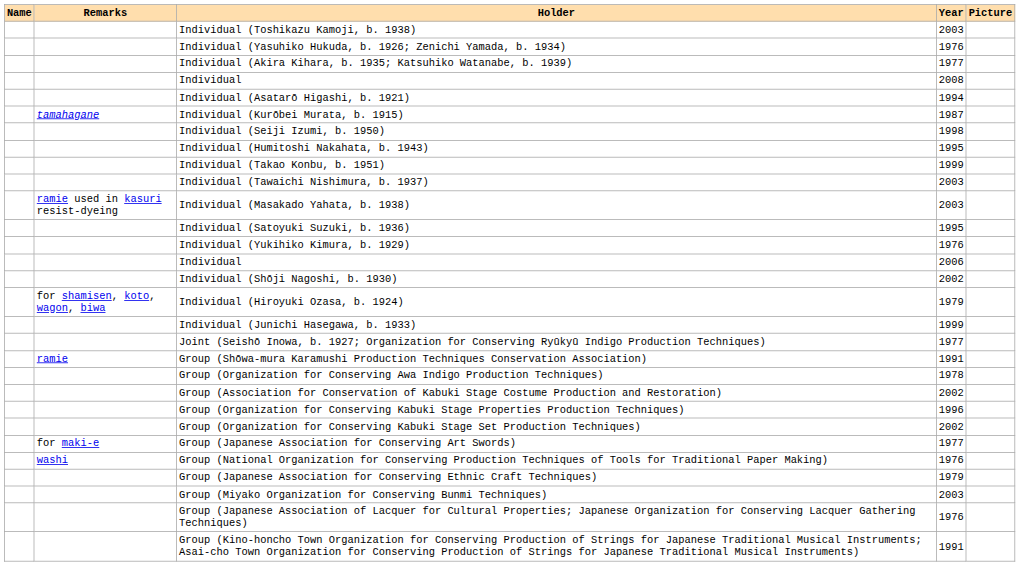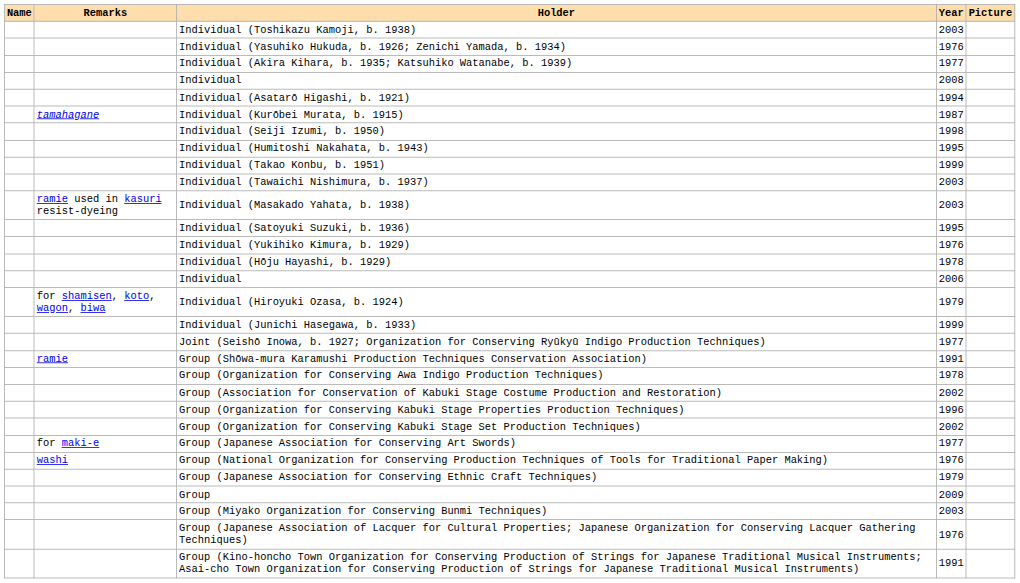+ row: Individual (Hōju Hayashi, b. 1929) | 1978
- row: Individual (Shōji Nagoshi, b. 1930) | 2002
+ row: Group | 2009
